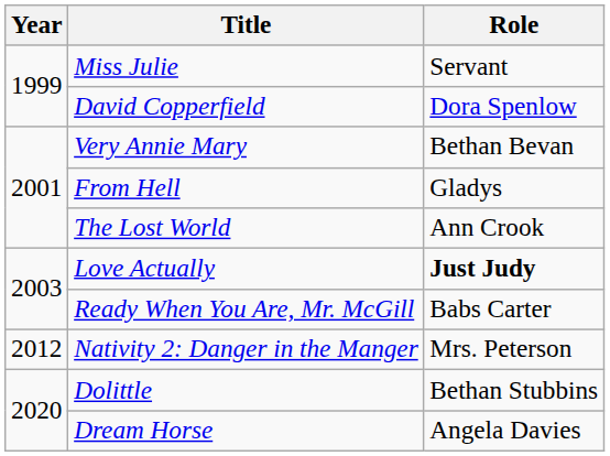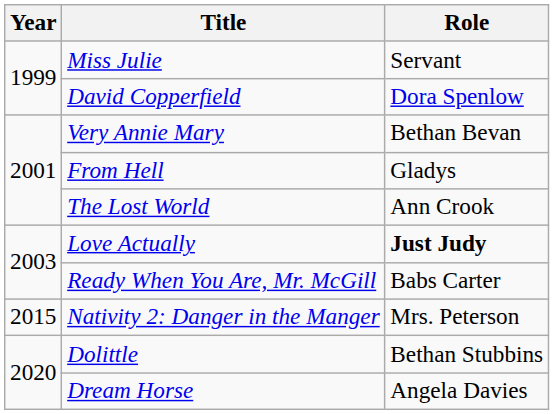Nativity 2: Danger in the Manger | Year: 2012 -> 2015
